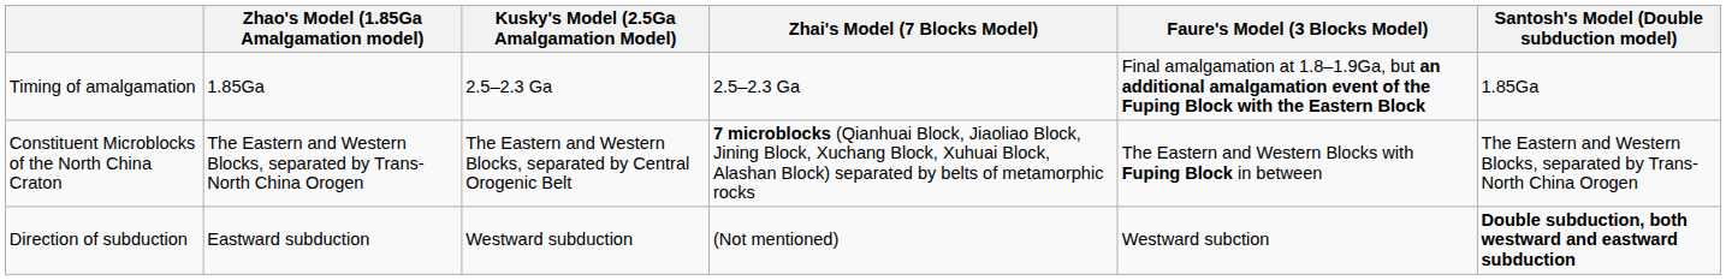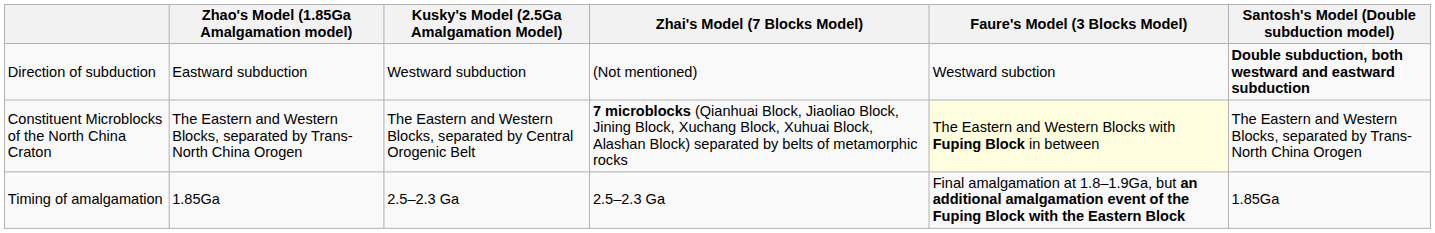rows swapped: Timing of amalgamation <-> Direction of subduction
Constituent Microblocks of the North China Craton | Faure's Model (3 Blocks Model): no background -> lightyellow background
